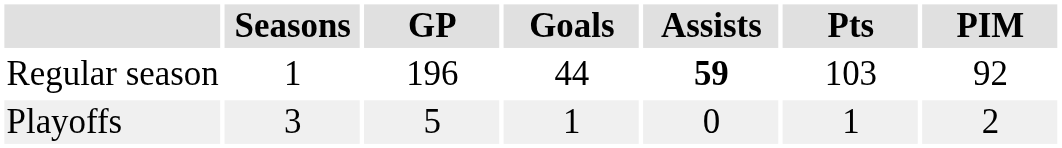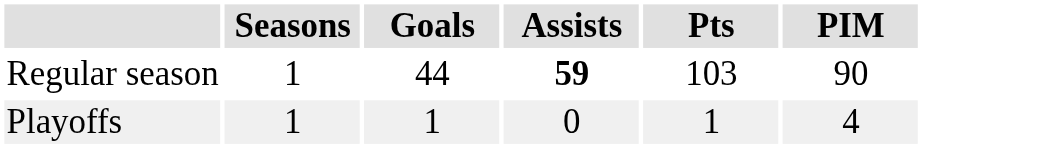- column: GP | 196 | 5
Regular season | PIM: 92 -> 90
Playoffs | Seasons: 3 -> 1
Playoffs | PIM: 2 -> 4
